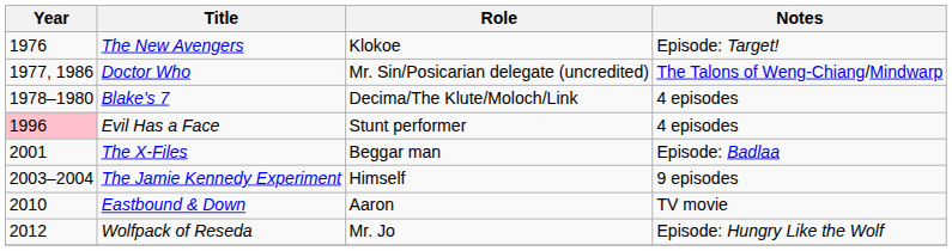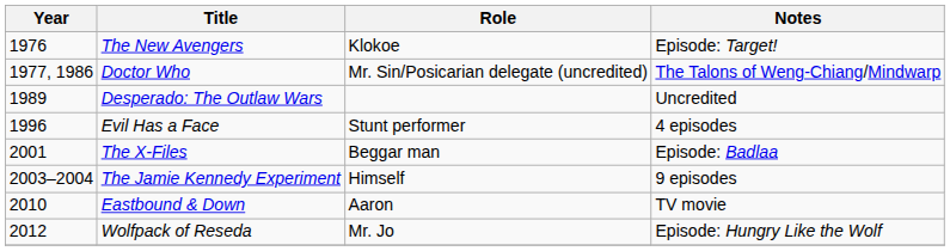- row: 1978–1980 | Blake's 7 | Decima/The Klute/Moloch/Link | 4 episodes
+ row: 1989 | Desperado: The Outlaw Wars | Uncredited
Evil Has a Face | Year: pink background -> no background
